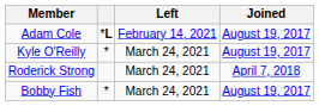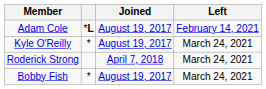columns swapped: Joined <-> Left
